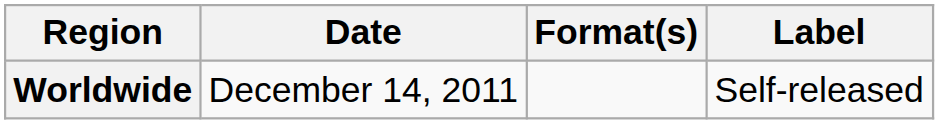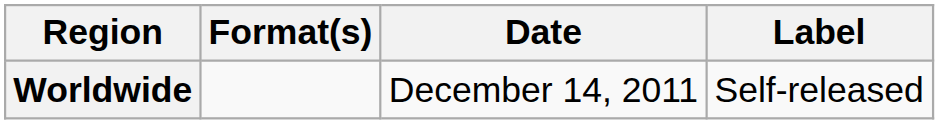columns swapped: Date <-> Format(s)
